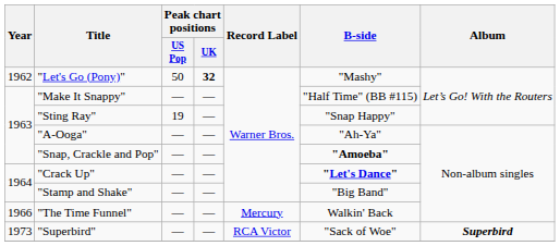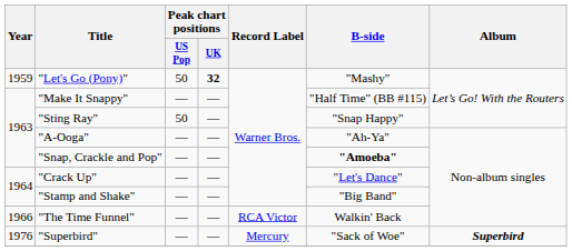"Let's Go (Pony)" | Year: 1962 -> 1959
"Sting Ray" | Peak chart positions / US Pop: 19 -> 50
"Crack Up" | B-side: bold -> normal
"The Time Funnel" | Record Label: Mercury -> RCA Victor
"Superbird" | Year: 1973 -> 1976
"Superbird" | Record Label: RCA Victor -> Mercury
